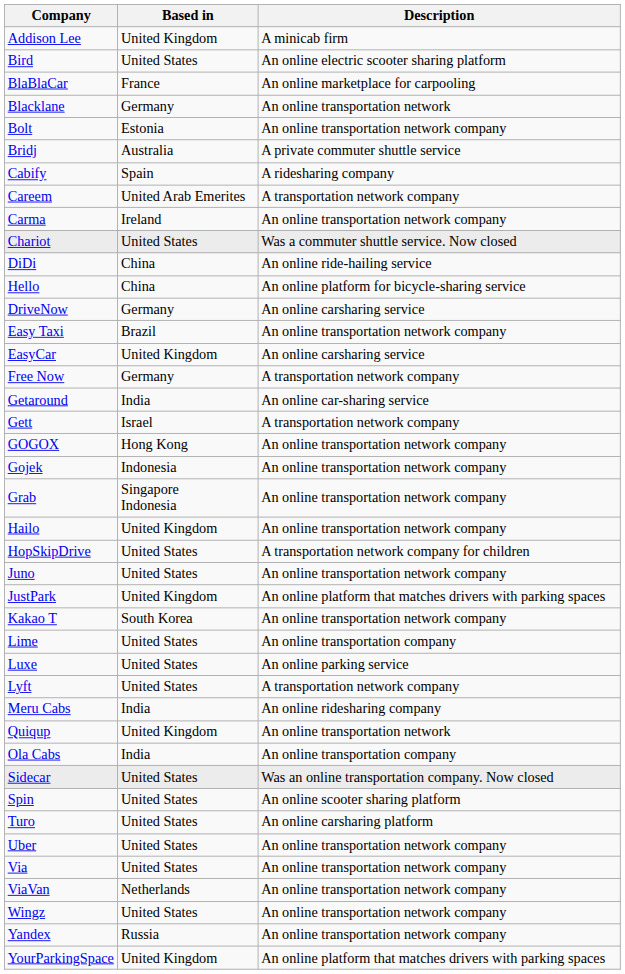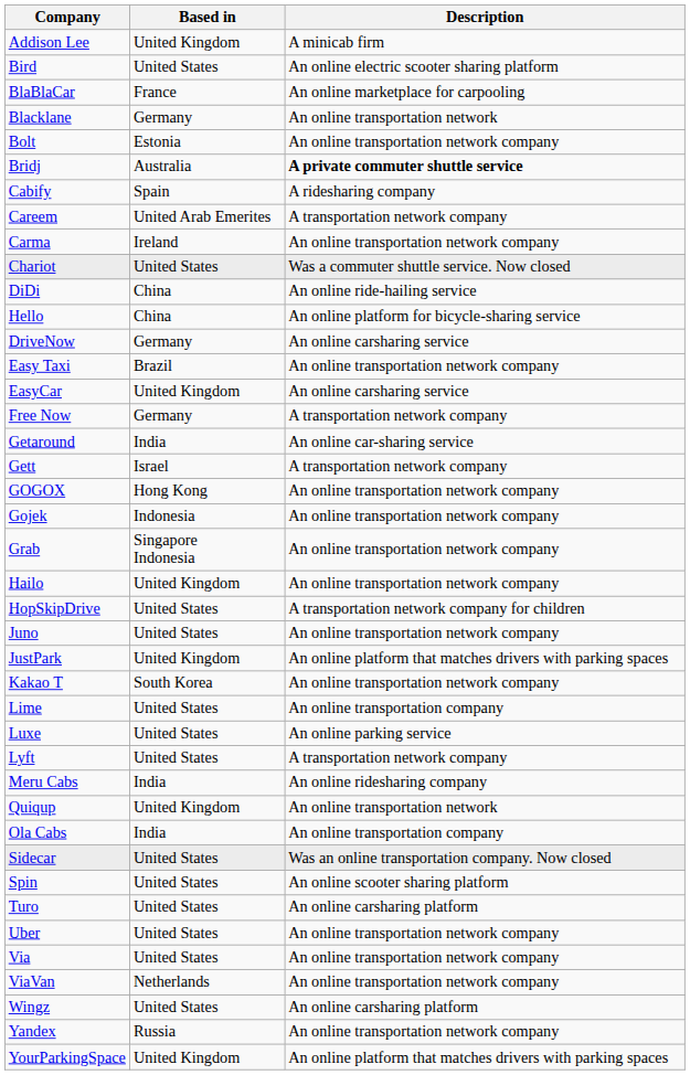Bridj | Description: normal -> bold
Wingz | Description: An online transportation network company -> An online carsharing platform
